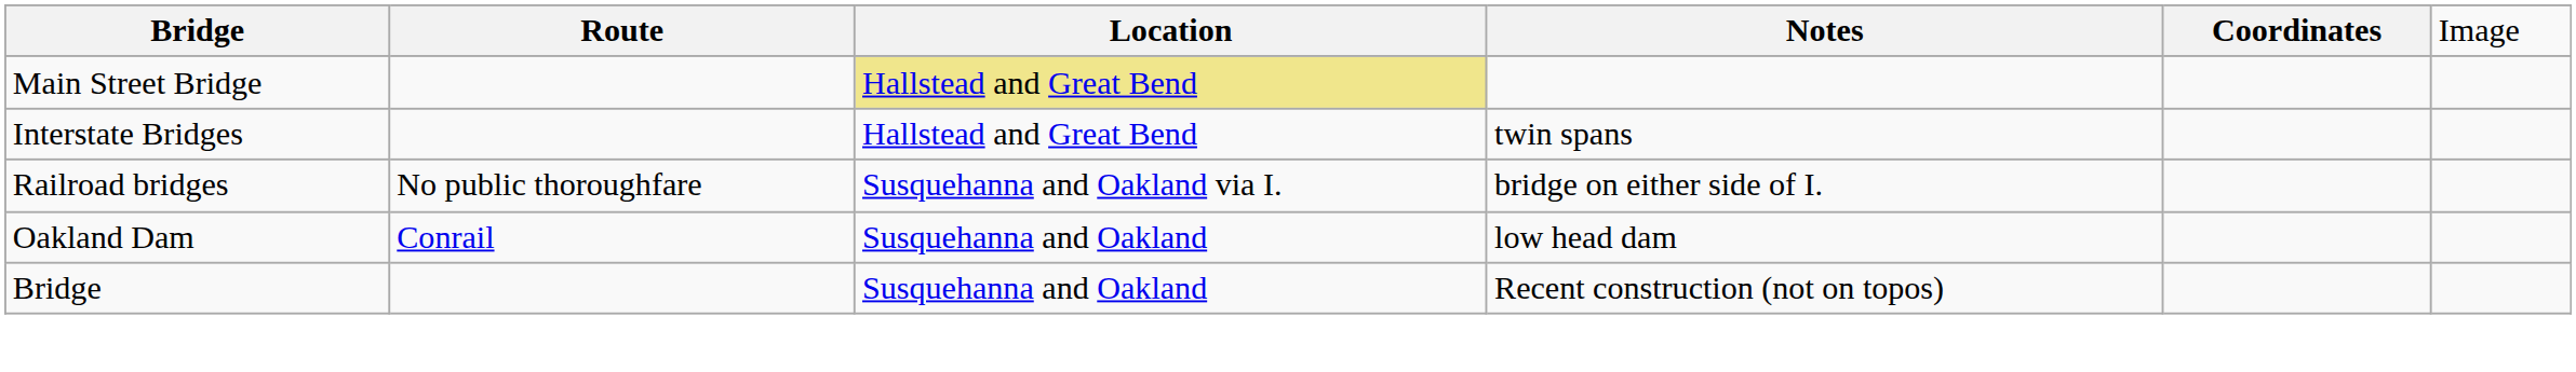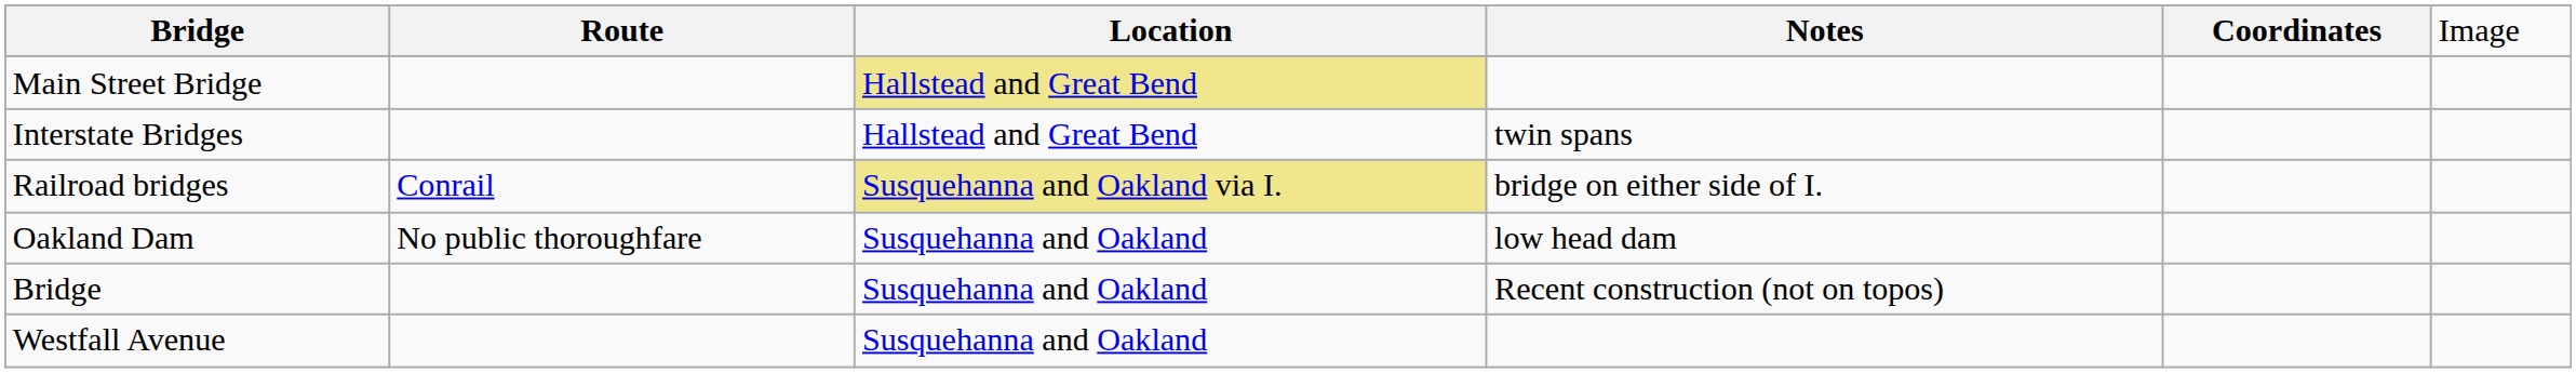Railroad bridges | column 2: No public thoroughfare -> Conrail
Railroad bridges | column 3: no background -> khaki background
Oakland Dam | column 2: Conrail -> No public thoroughfare
+ row: Westfall Avenue | Susquehanna and Oakland
